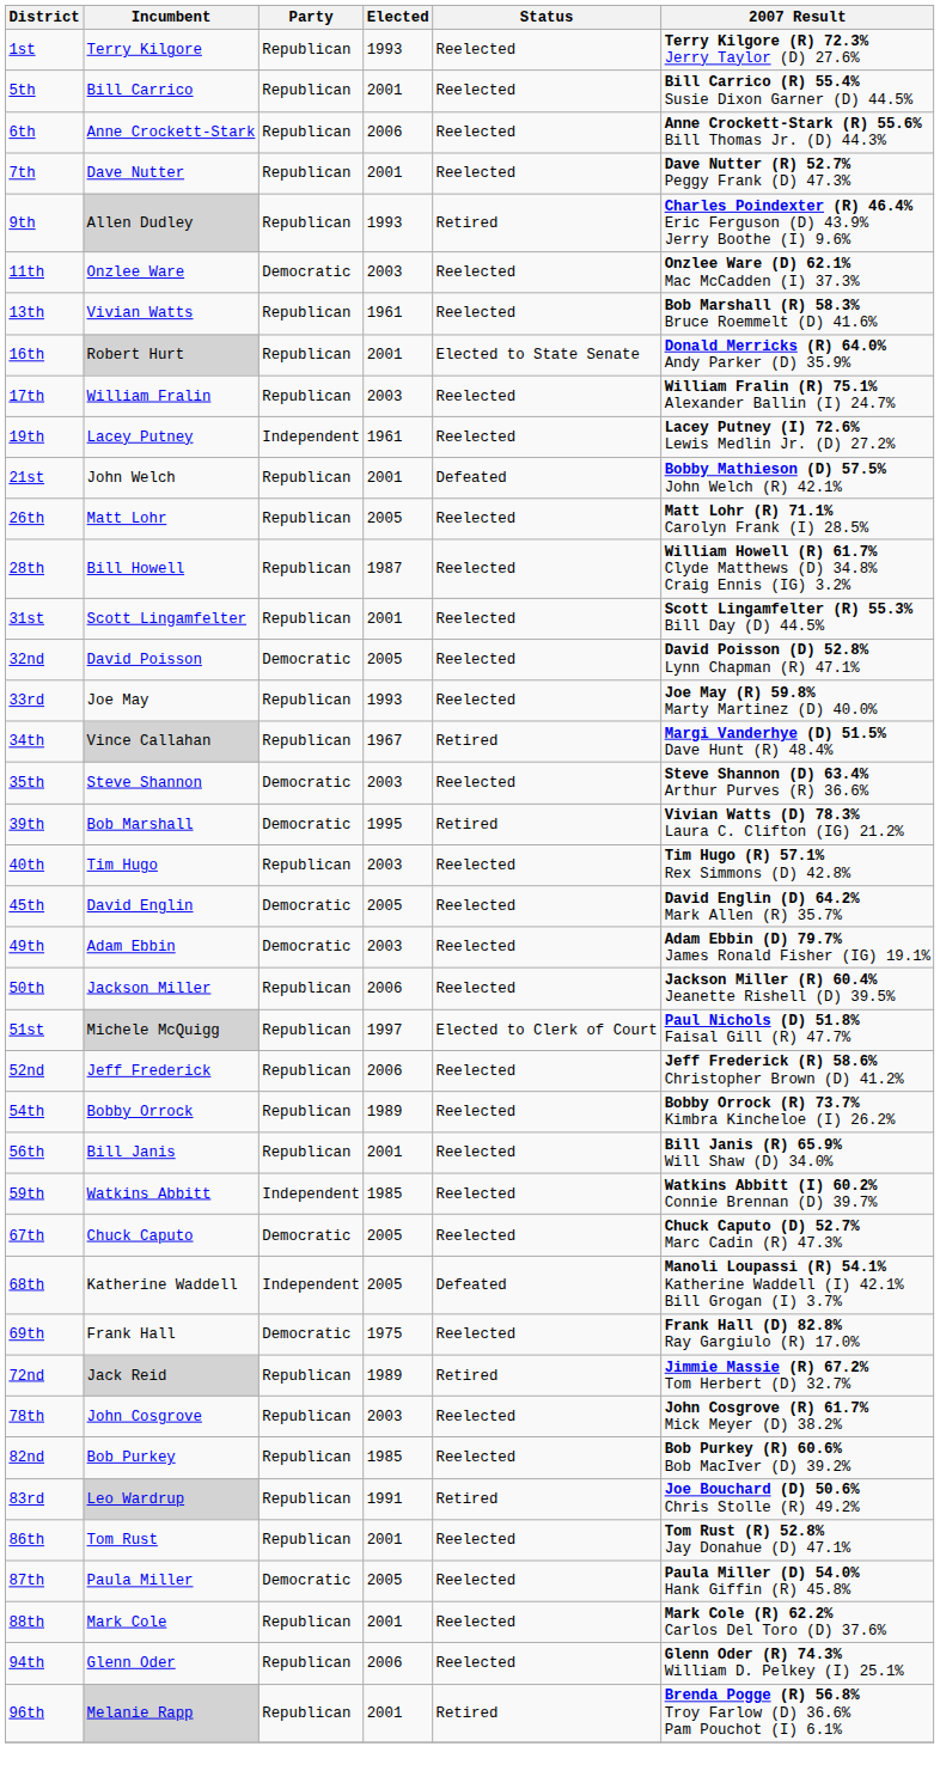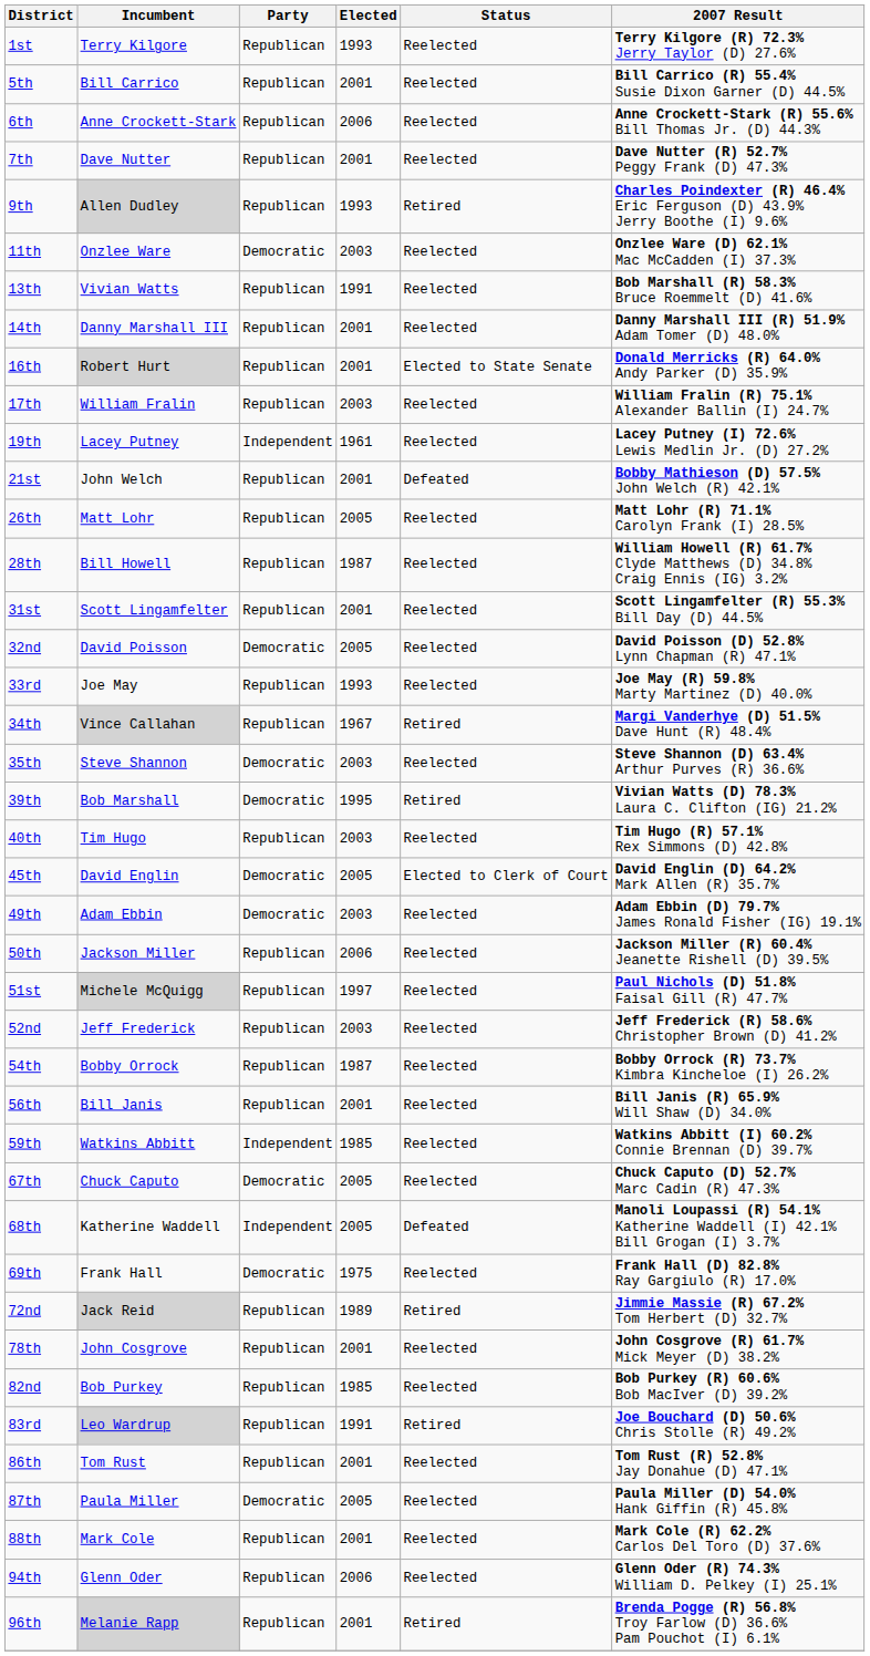13th | Elected: 1961 -> 1991
+ row: 14th | Danny Marshall III | Republican | 2001 | Reelected | Danny Marshall III (R) 51.9% Adam Tomer (D) 48.0%
45th | Status: Reelected -> Elected to Clerk of Court
51st | Status: Elected to Clerk of Court -> Reelected
52nd | Elected: 2006 -> 2003
54th | Elected: 1989 -> 1987
78th | Elected: 2003 -> 2001
